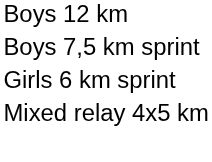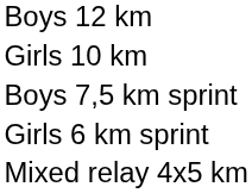+ row: Girls 10 km
